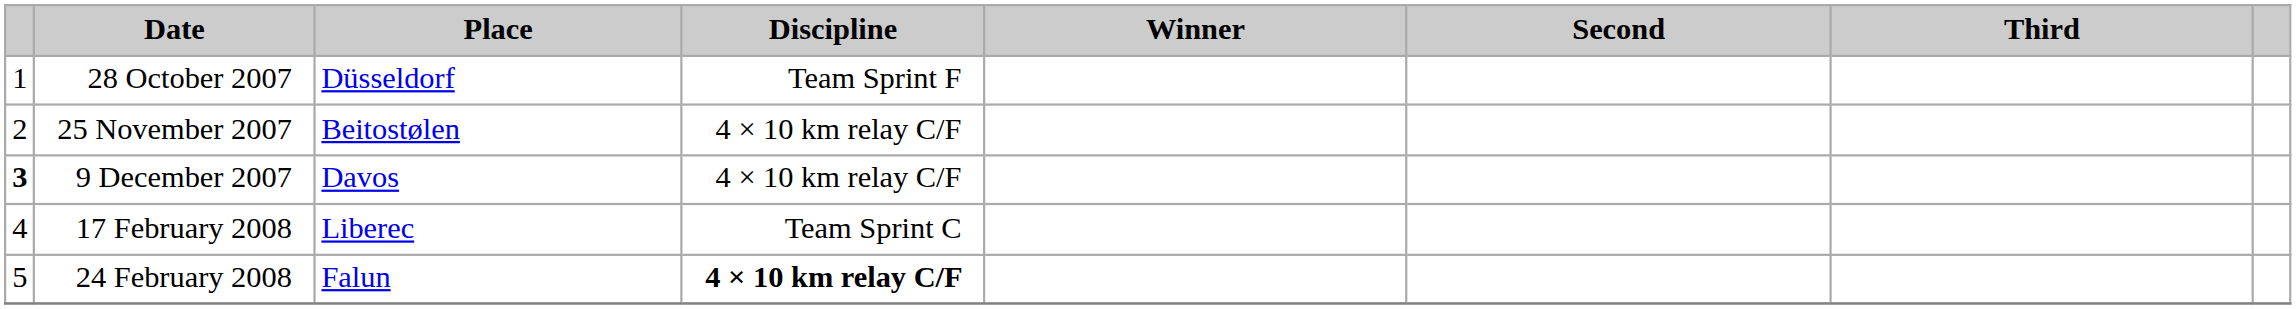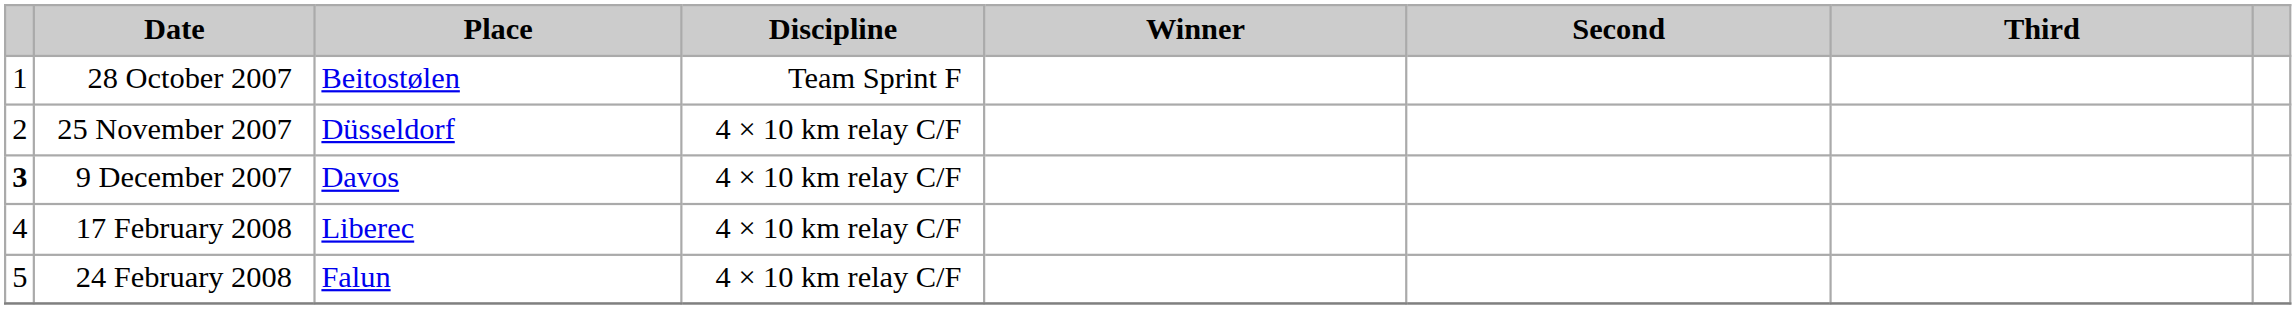28 October 2007 | Place: Düsseldorf -> Beitostølen
25 November 2007 | Place: Beitostølen -> Düsseldorf
17 February 2008 | Discipline: Team Sprint C -> 4 × 10 km relay C/F
24 February 2008 | Discipline: bold -> normal
